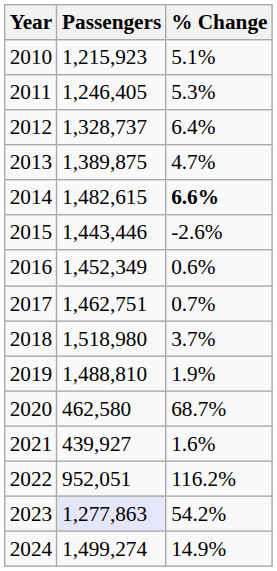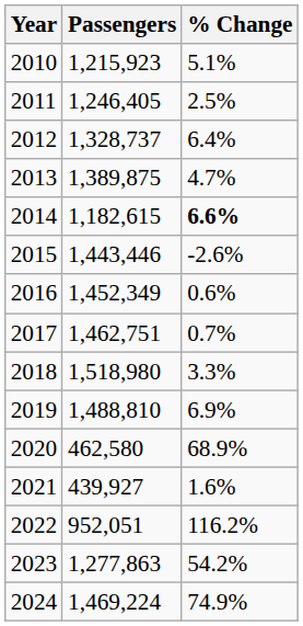2011 | % Change: 5.3% -> 2.5%
2014 | Passengers: 1,482,615 -> 1,182,615
2018 | % Change: 3.7% -> 3.3%
2019 | % Change: 1.9% -> 6.9%
2020 | % Change: 68.7% -> 68.9%
2023 | Passengers: lavender background -> no background
2024 | Passengers: 1,499,274 -> 1,469,224
2024 | % Change: 14.9% -> 74.9%
